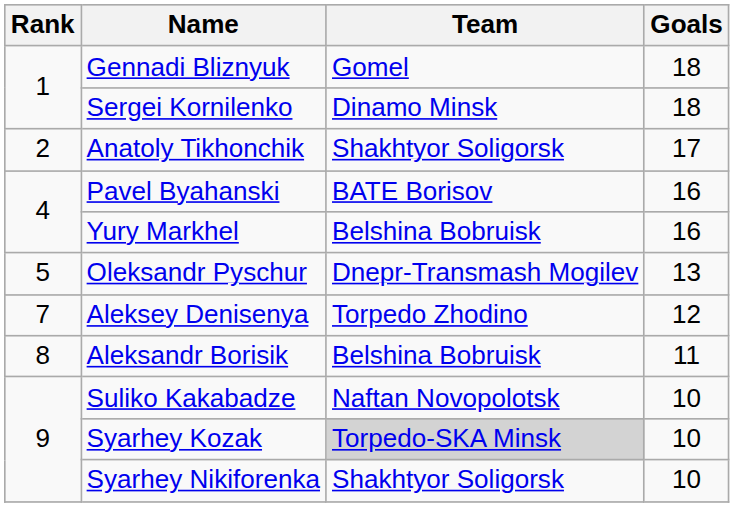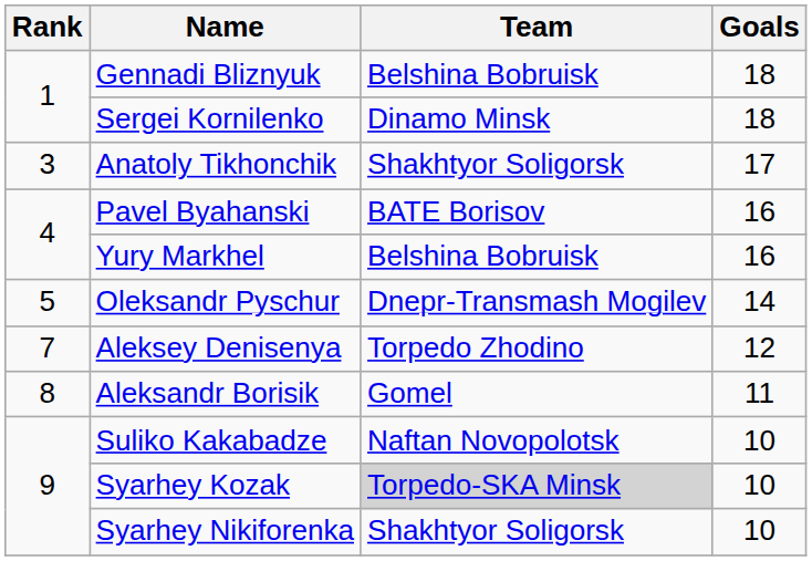Gennadi Bliznyuk | Team: Gomel -> Belshina Bobruisk
Anatoly Tikhonchik | Rank: 2 -> 3
Oleksandr Pyschur | Goals: 13 -> 14
Aleksandr Borisik | Team: Belshina Bobruisk -> Gomel
